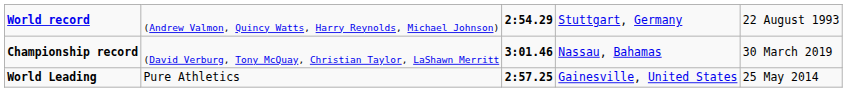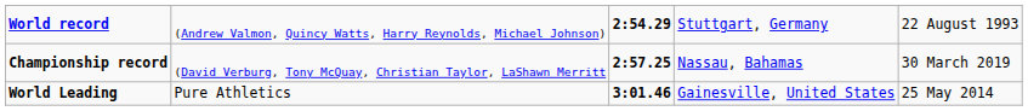Championship record | column 3: 3:01.46 -> 2:57.25
World Leading | column 3: 2:57.25 -> 3:01.46
